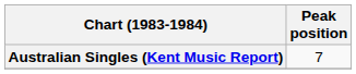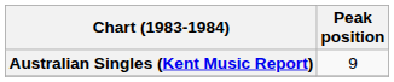Australian Singles (Kent Music Report) | Peak position: 7 -> 9
